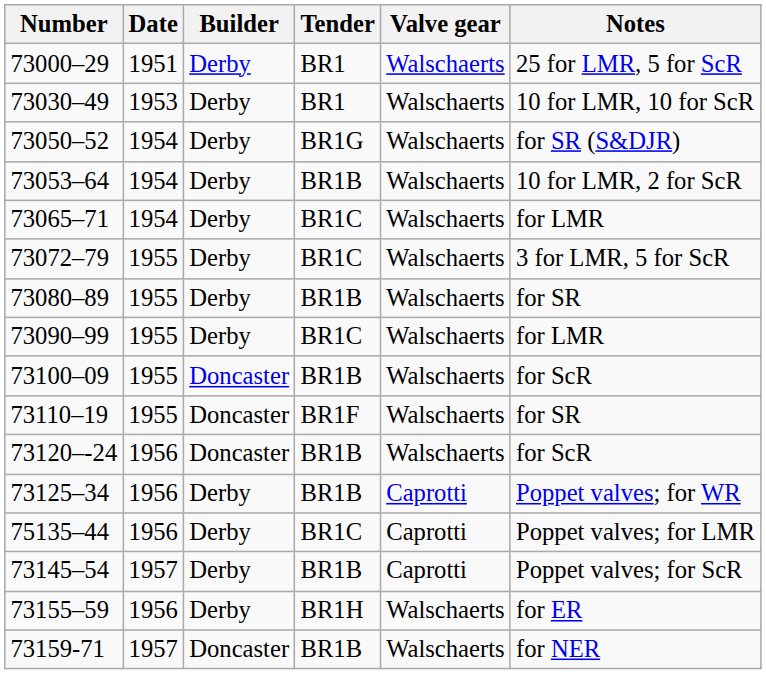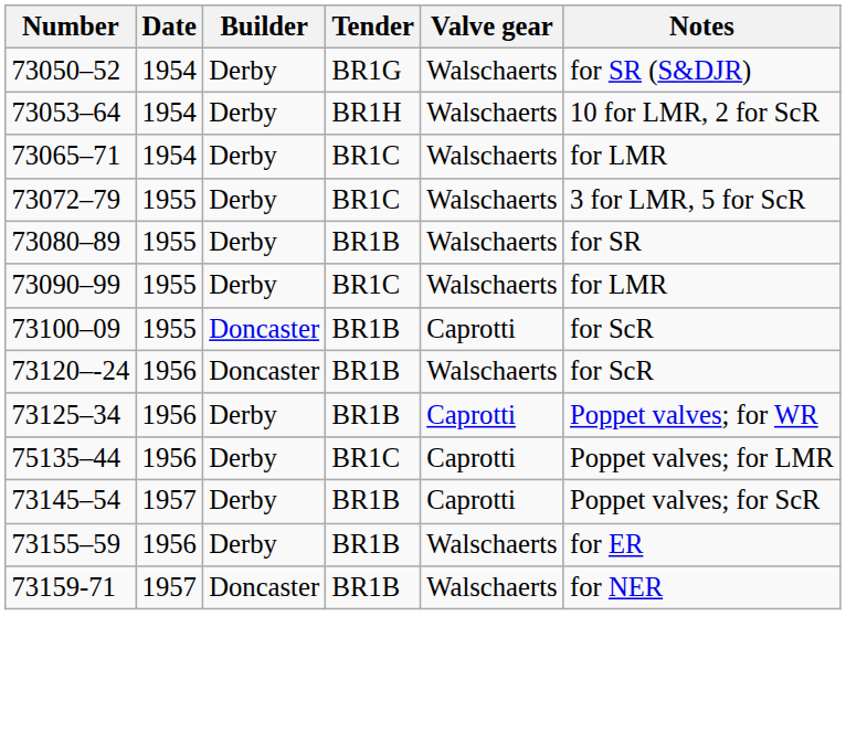- row: 73000–29 | 1951 | Derby | BR1 | Walschaerts | 25 for LMR, 5 for ScR
- row: 73030–49 | 1953 | Derby | BR1 | Walschaerts | 10 for LMR, 10 for ScR
73053–64 | Tender: BR1B -> BR1H
73100–09 | Valve gear: Walschaerts -> Caprotti
- row: 73110–19 | 1955 | Doncaster | BR1F | Walschaerts | for SR
73155–59 | Tender: BR1H -> BR1B
